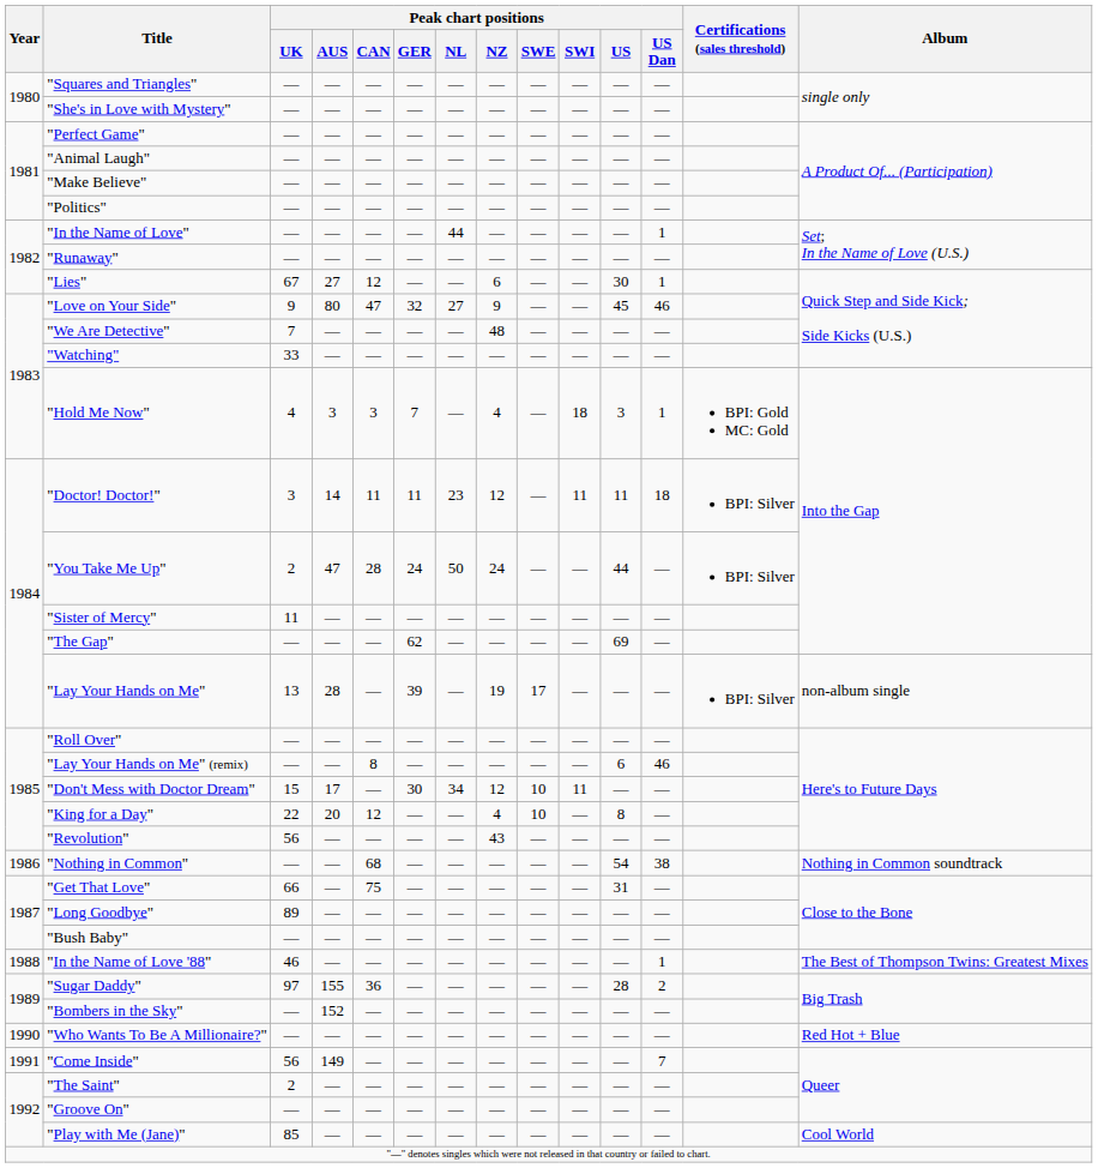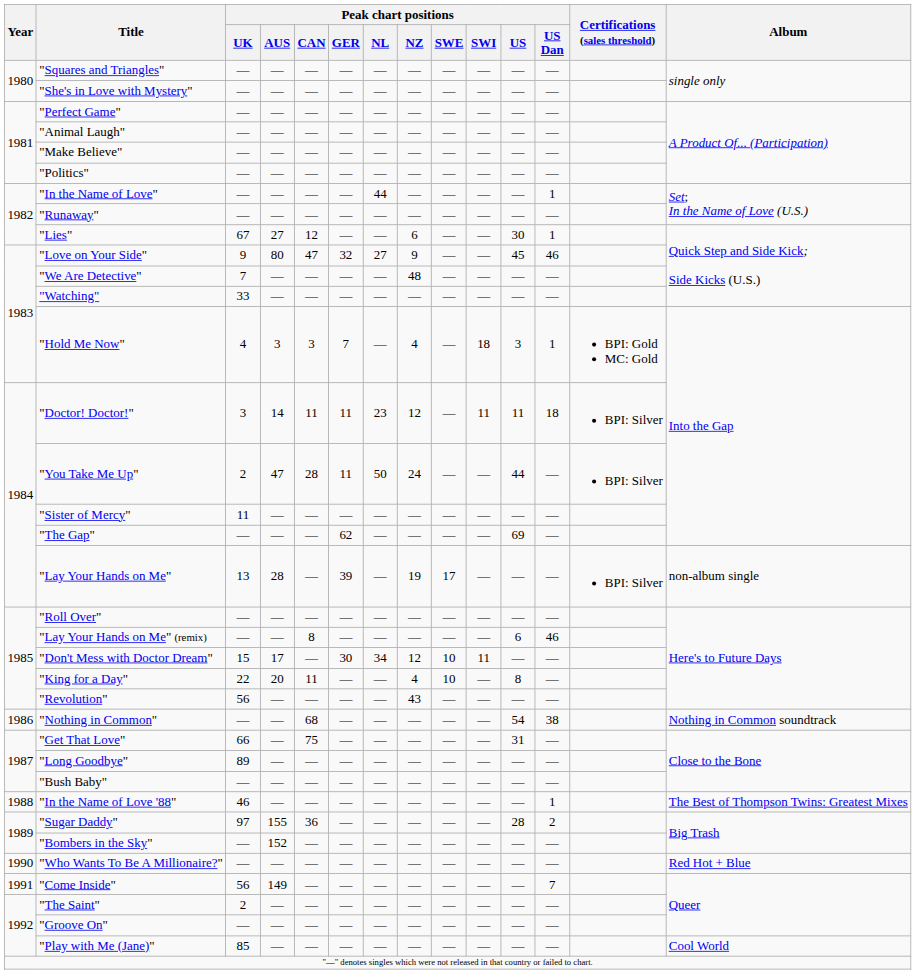"You Take Me Up" | Peak chart positions / GER: 24 -> 11
"King for a Day" | Peak chart positions / CAN: 12 -> 11
